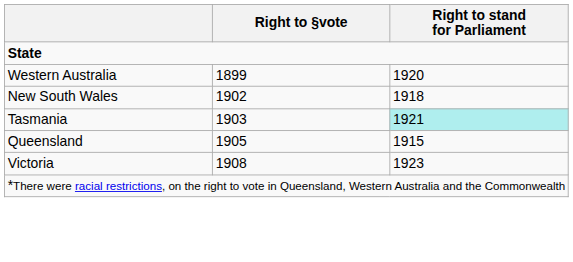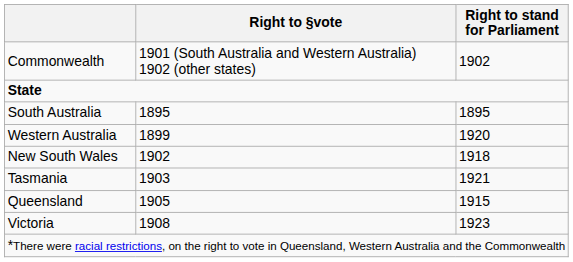+ row: Commonwealth | 1901 (South Australia and Western Australia) 1902 (other states) | 1902
+ row: South Australia | 1895 | 1895
Tasmania | Right to stand for Parliament: paleturquoise background -> no background
